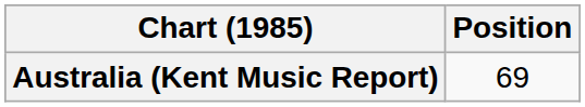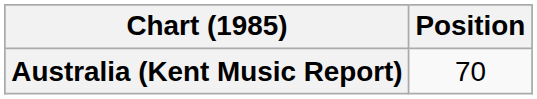Australia (Kent Music Report) | Position: 69 -> 70
